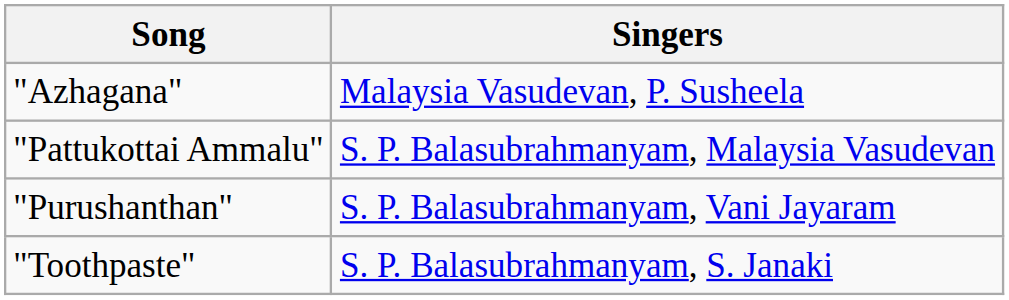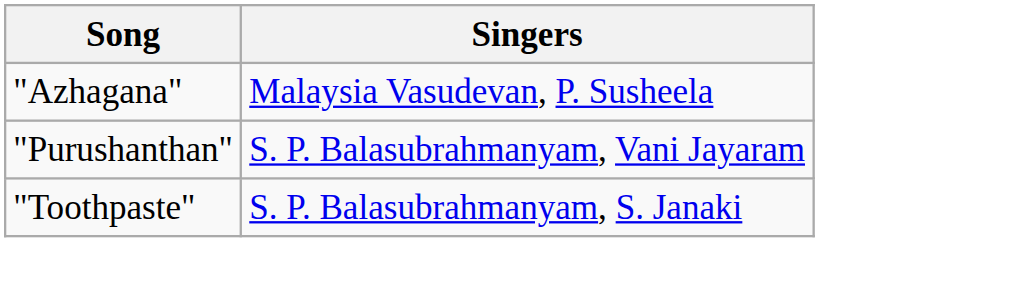- row: "Pattukottai Ammalu" | S. P. Balasubrahmanyam, Malaysia Vasudevan
